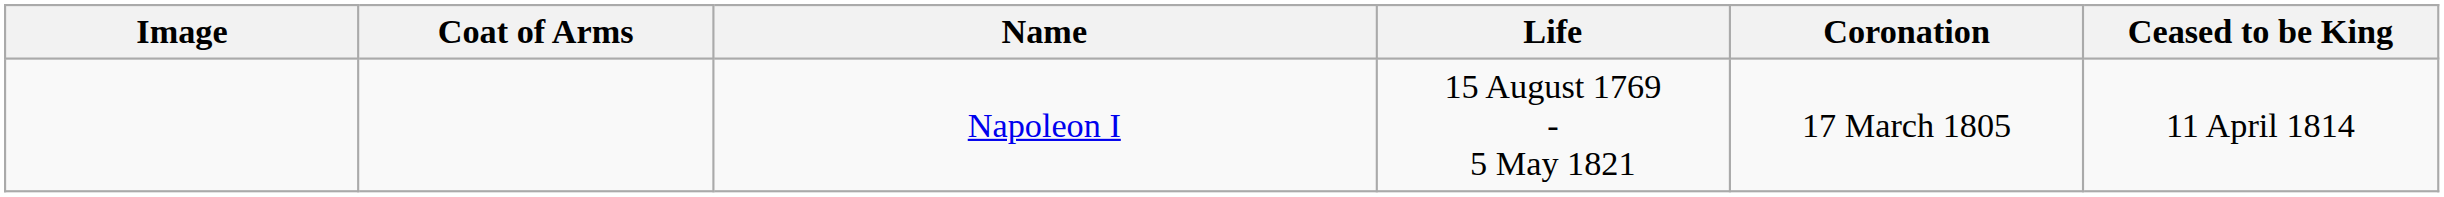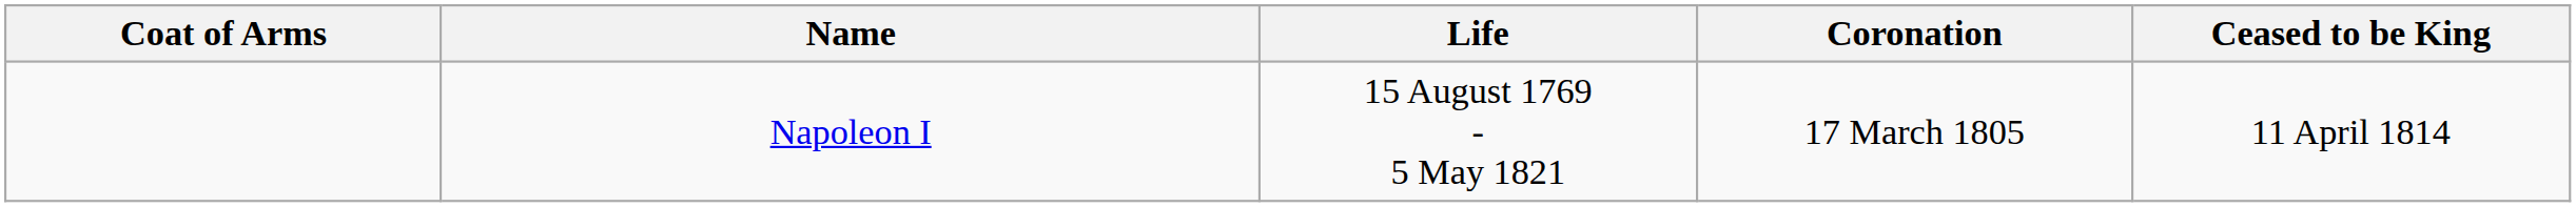- column: Image
